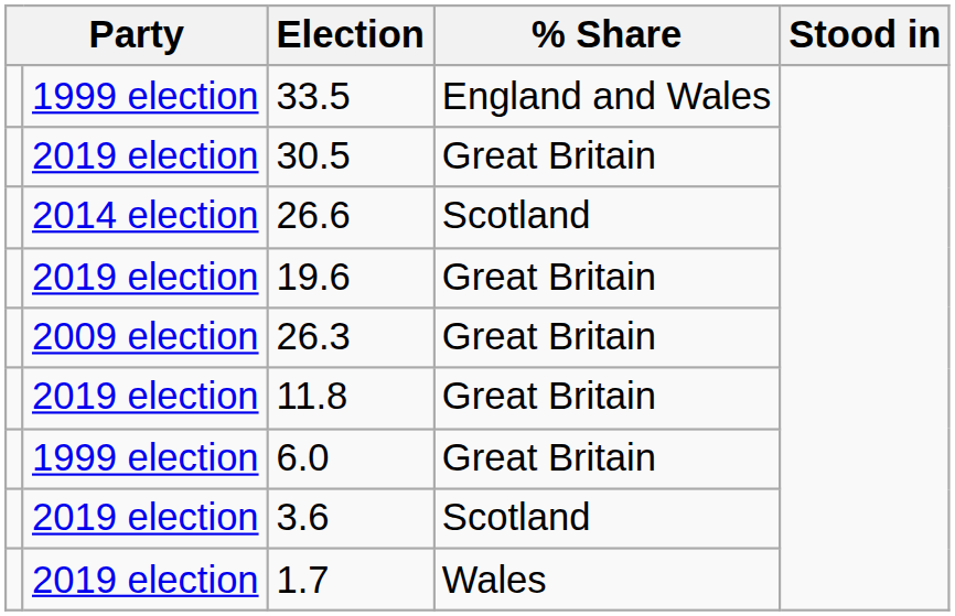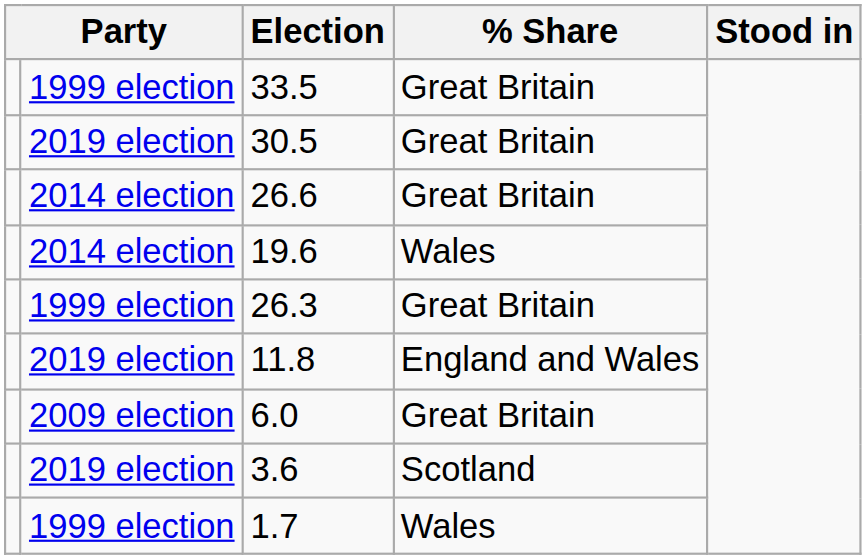33.5 | % Share: England and Wales -> Great Britain
26.6 | % Share: Scotland -> Great Britain
19.6 | column 2: 2019 election -> 2014 election
19.6 | % Share: Great Britain -> Wales
26.3 | column 2: 2009 election -> 1999 election
11.8 | % Share: Great Britain -> England and Wales
6.0 | column 2: 1999 election -> 2009 election
1.7 | column 2: 2019 election -> 1999 election
